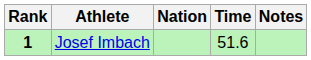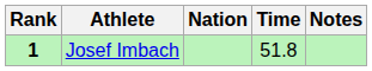Josef Imbach | Time: 51.6 -> 51.8
